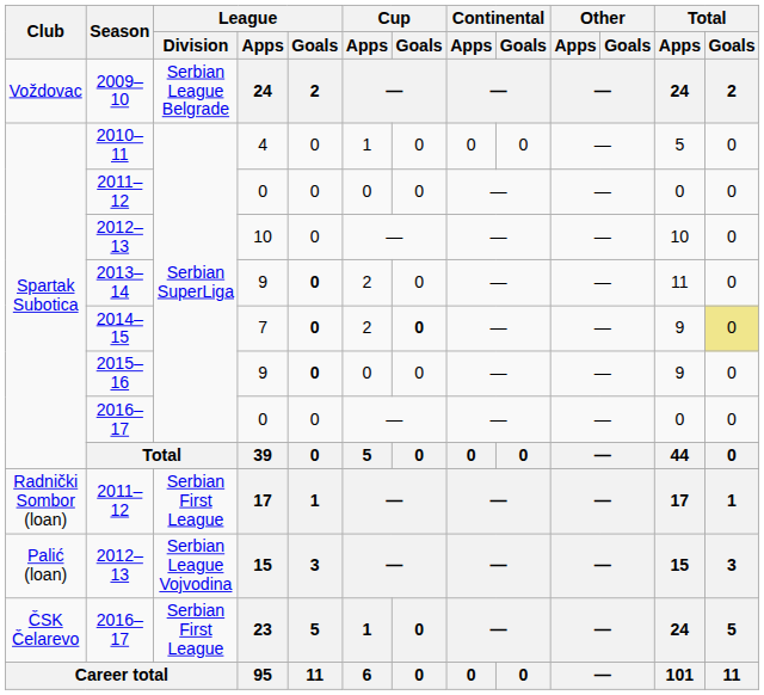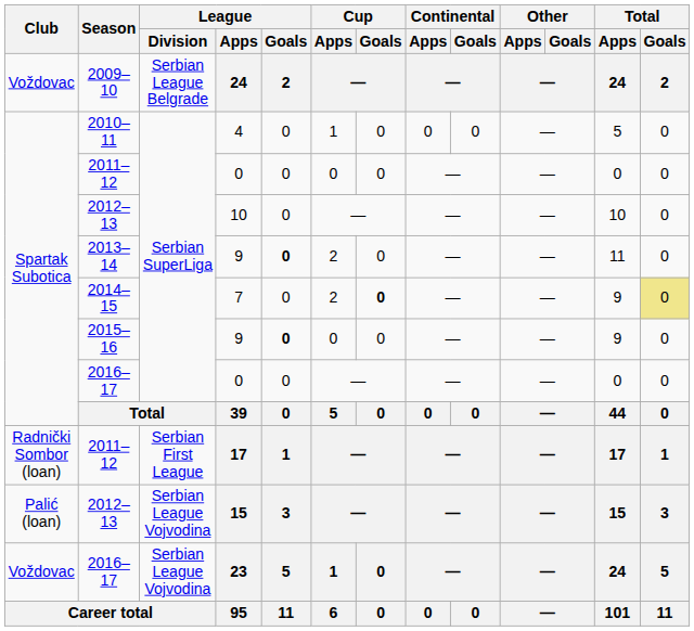7 | League / Goals: bold -> normal
23 | Club: ČSK Čelarevo -> Voždovac
23 | League / Division: Serbian First League -> Serbian League Vojvodina
